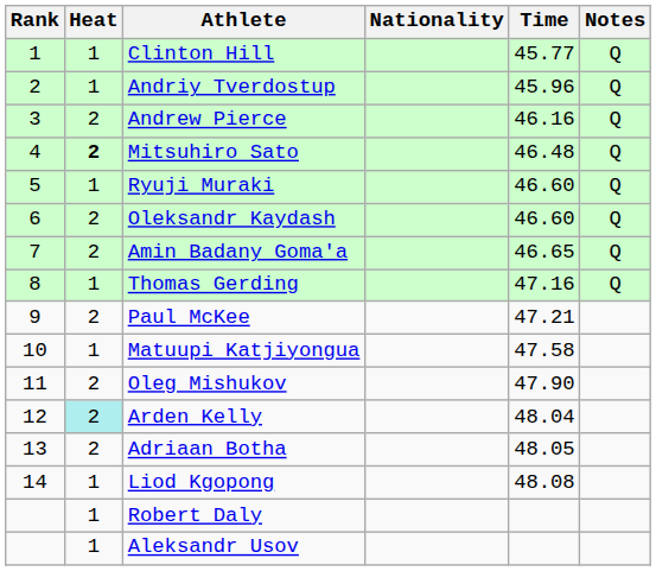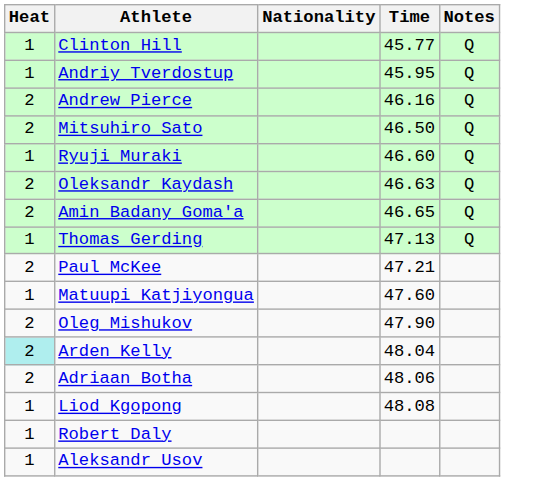- column: Rank | 1 | 2 | 3 | 4 | 5 | 6 | 7 | 8 | 9 | 10 | 11 | 12 | 13 | 14
Andriy Tverdostup | Time: 45.96 -> 45.95
Mitsuhiro Sato | Heat: bold -> normal
Mitsuhiro Sato | Time: 46.48 -> 46.50
Oleksandr Kaydash | Time: 46.60 -> 46.63
Thomas Gerding | Time: 47.16 -> 47.13
Matuupi Katjiyongua | Time: 47.58 -> 47.60
Adriaan Botha | Time: 48.05 -> 48.06
